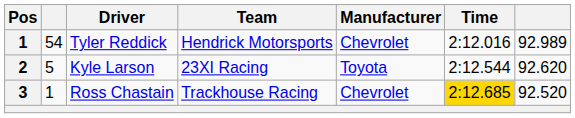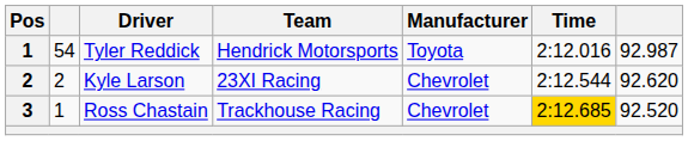Tyler Reddick | Manufacturer: Chevrolet -> Toyota
Tyler Reddick | column 7: 92.989 -> 92.987
Kyle Larson | column 2: 5 -> 2
Kyle Larson | Manufacturer: Toyota -> Chevrolet
